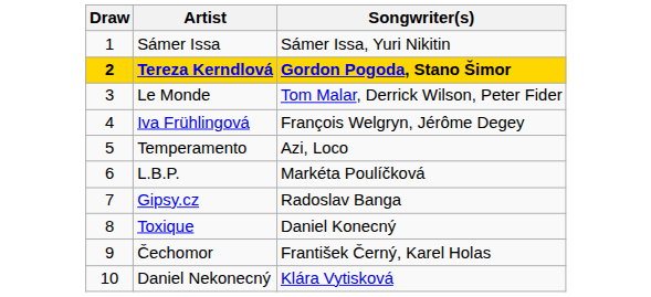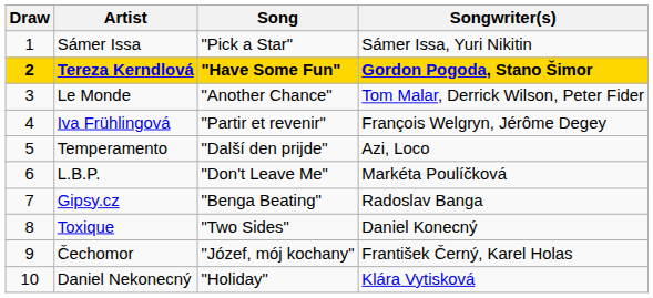+ column: Song | "Pick a Star" | "Have Some Fun" | "Another Chance" | "Partir et revenir" | "Další den prijde" | "Don't Leave Me" | "Benga Beating" | "Two Sides" | "Józef, mój kochany" | "Holiday"
